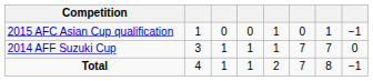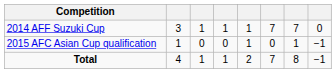rows swapped: 2015 AFC Asian Cup qualification <-> 2014 AFF Suzuki Cup
